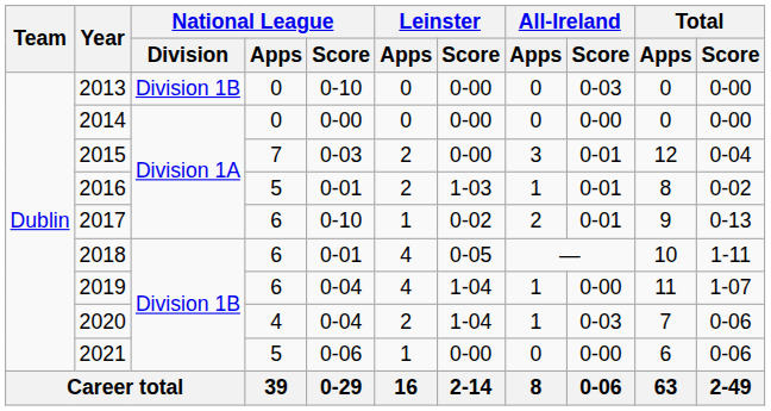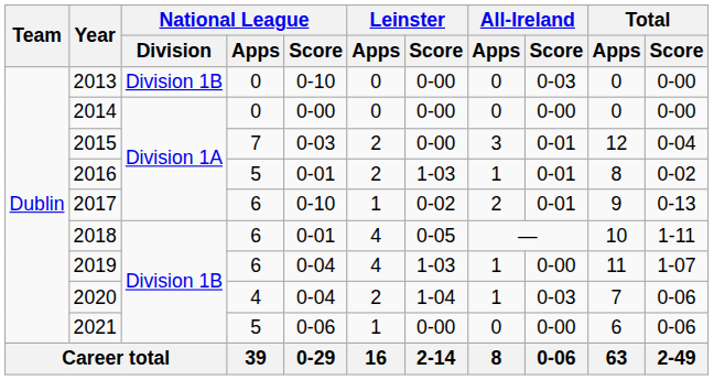2019 | Leinster / Score: 1-04 -> 1-03
